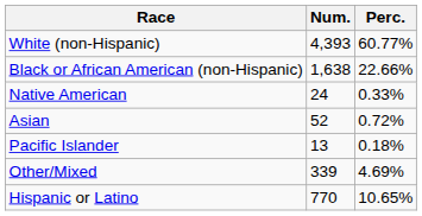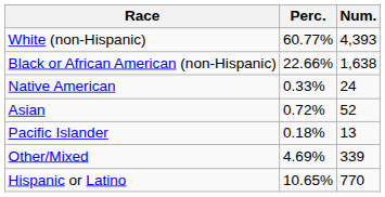columns swapped: Num. <-> Perc.
